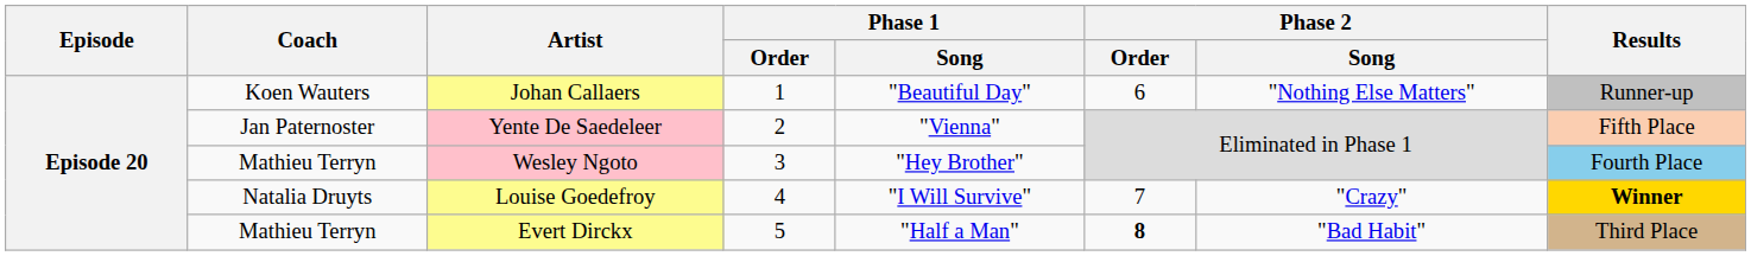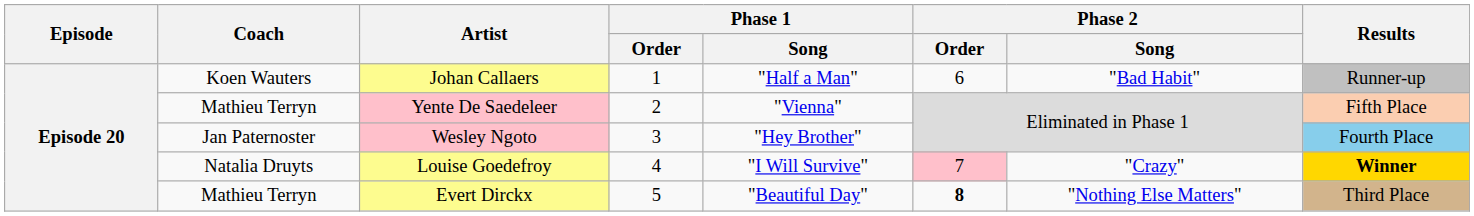Johan Callaers | Phase 1 / Song: "Beautiful Day" -> "Half a Man"
Johan Callaers | Phase 2 / Song: "Nothing Else Matters" -> "Bad Habit"
Yente De Saedeleer | Coach: Jan Paternoster -> Mathieu Terryn
Wesley Ngoto | Coach: Mathieu Terryn -> Jan Paternoster
Louise Goedefroy | Phase 2 / Order: no background -> pink background
Evert Dirckx | Phase 1 / Song: "Half a Man" -> "Beautiful Day"
Evert Dirckx | Phase 2 / Song: "Bad Habit" -> "Nothing Else Matters"
